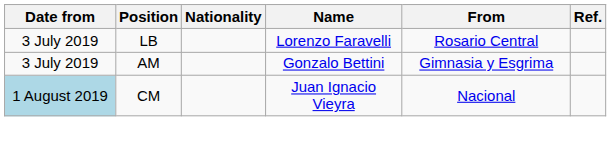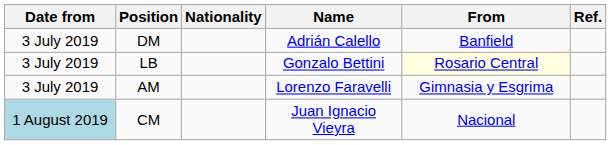+ row: 3 July 2019 | DM | Adrián Calello | Banfield
LB | Name: Lorenzo Faravelli -> Gonzalo Bettini
LB | From: no background -> lightyellow background
AM | Name: Gonzalo Bettini -> Lorenzo Faravelli
